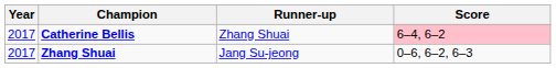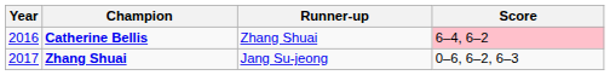Catherine Bellis | Year: 2017 -> 2016
